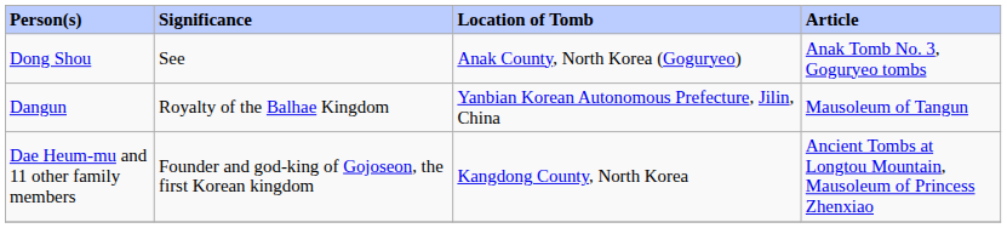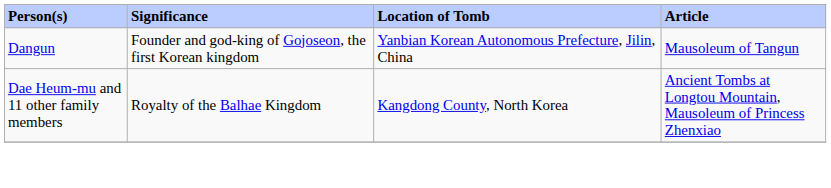- row: Dong Shou | See | Anak County, North Korea (Goguryeo) | Anak Tomb No. 3, Goguryeo tombs
Dangun | Significance: Royalty of the Balhae Kingdom -> Founder and god-king of Gojoseon, the first Korean kingdom
Dae Heum-mu and 11 other family members | Significance: Founder and god-king of Gojoseon, the first Korean kingdom -> Royalty of the Balhae Kingdom
